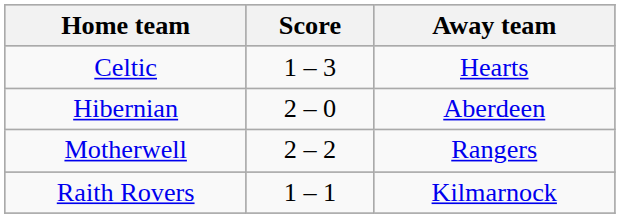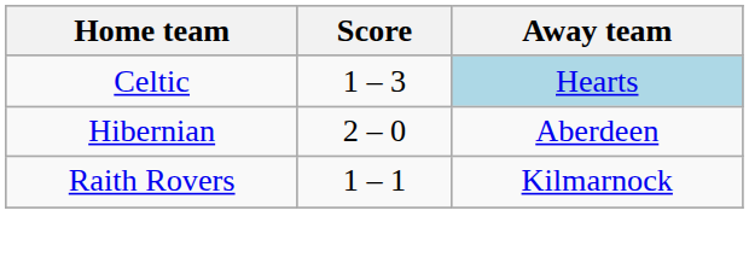Celtic | Away team: no background -> lightblue background
- row: Motherwell | 2 – 2 | Rangers
